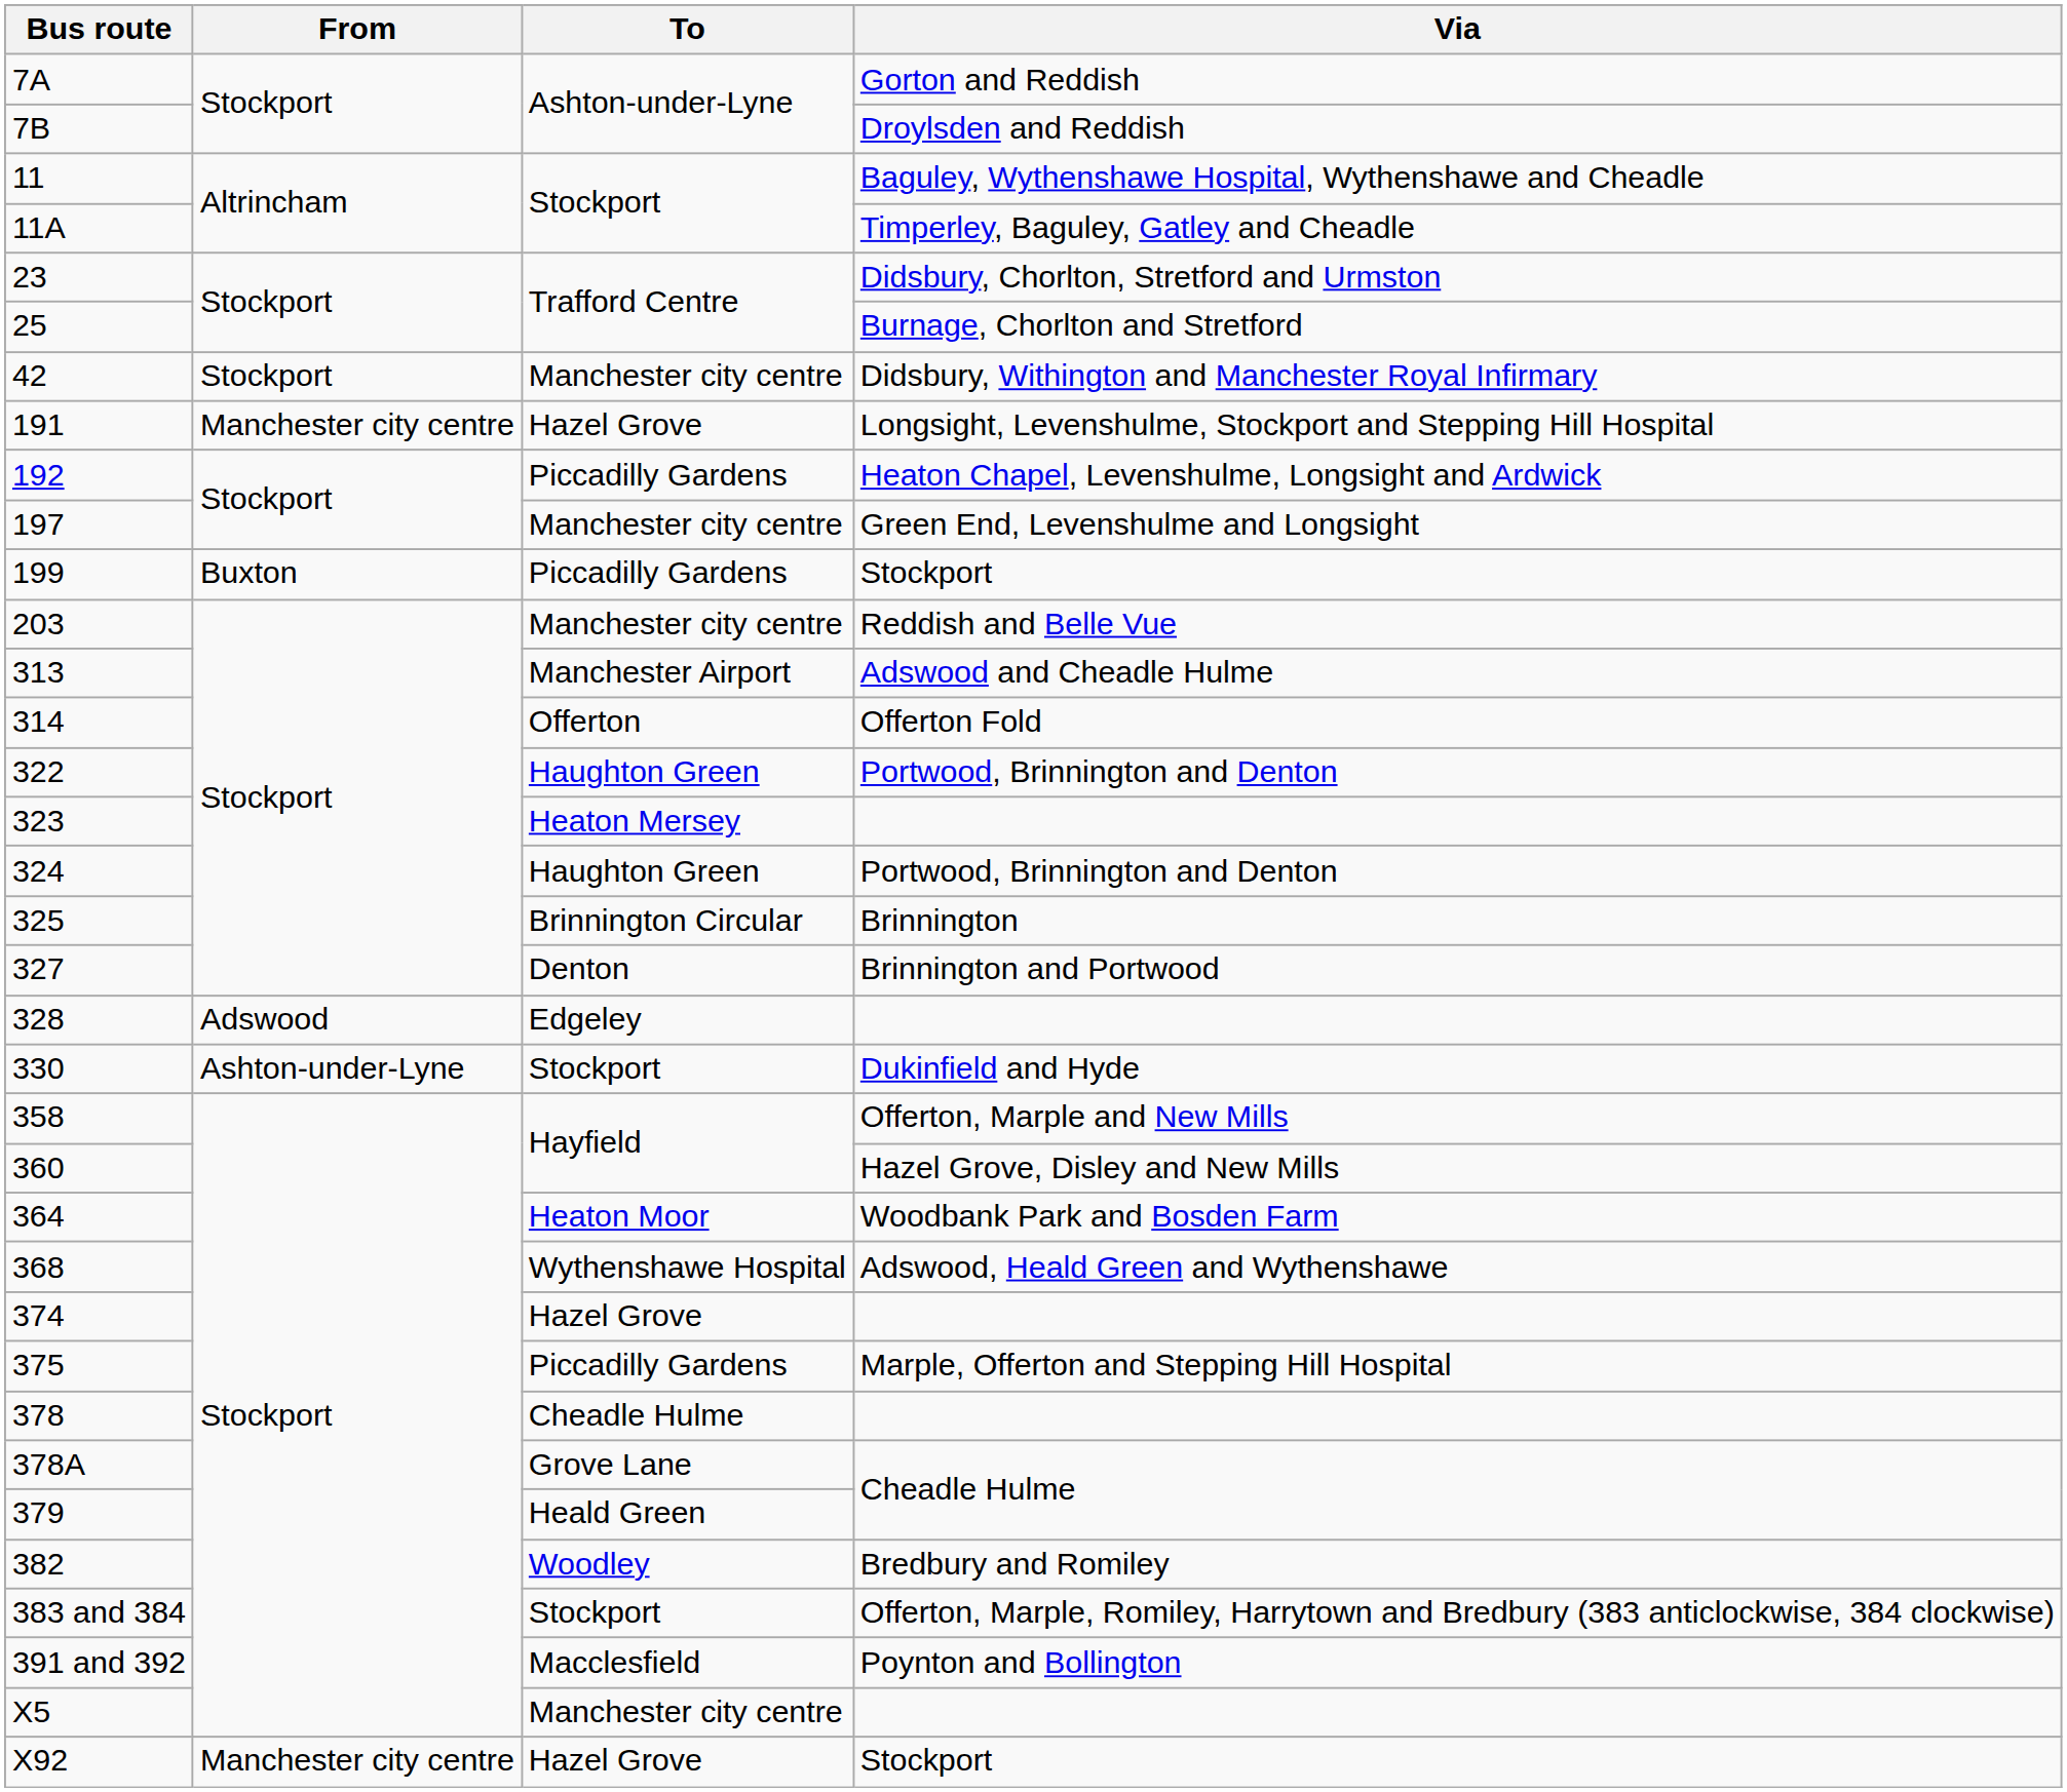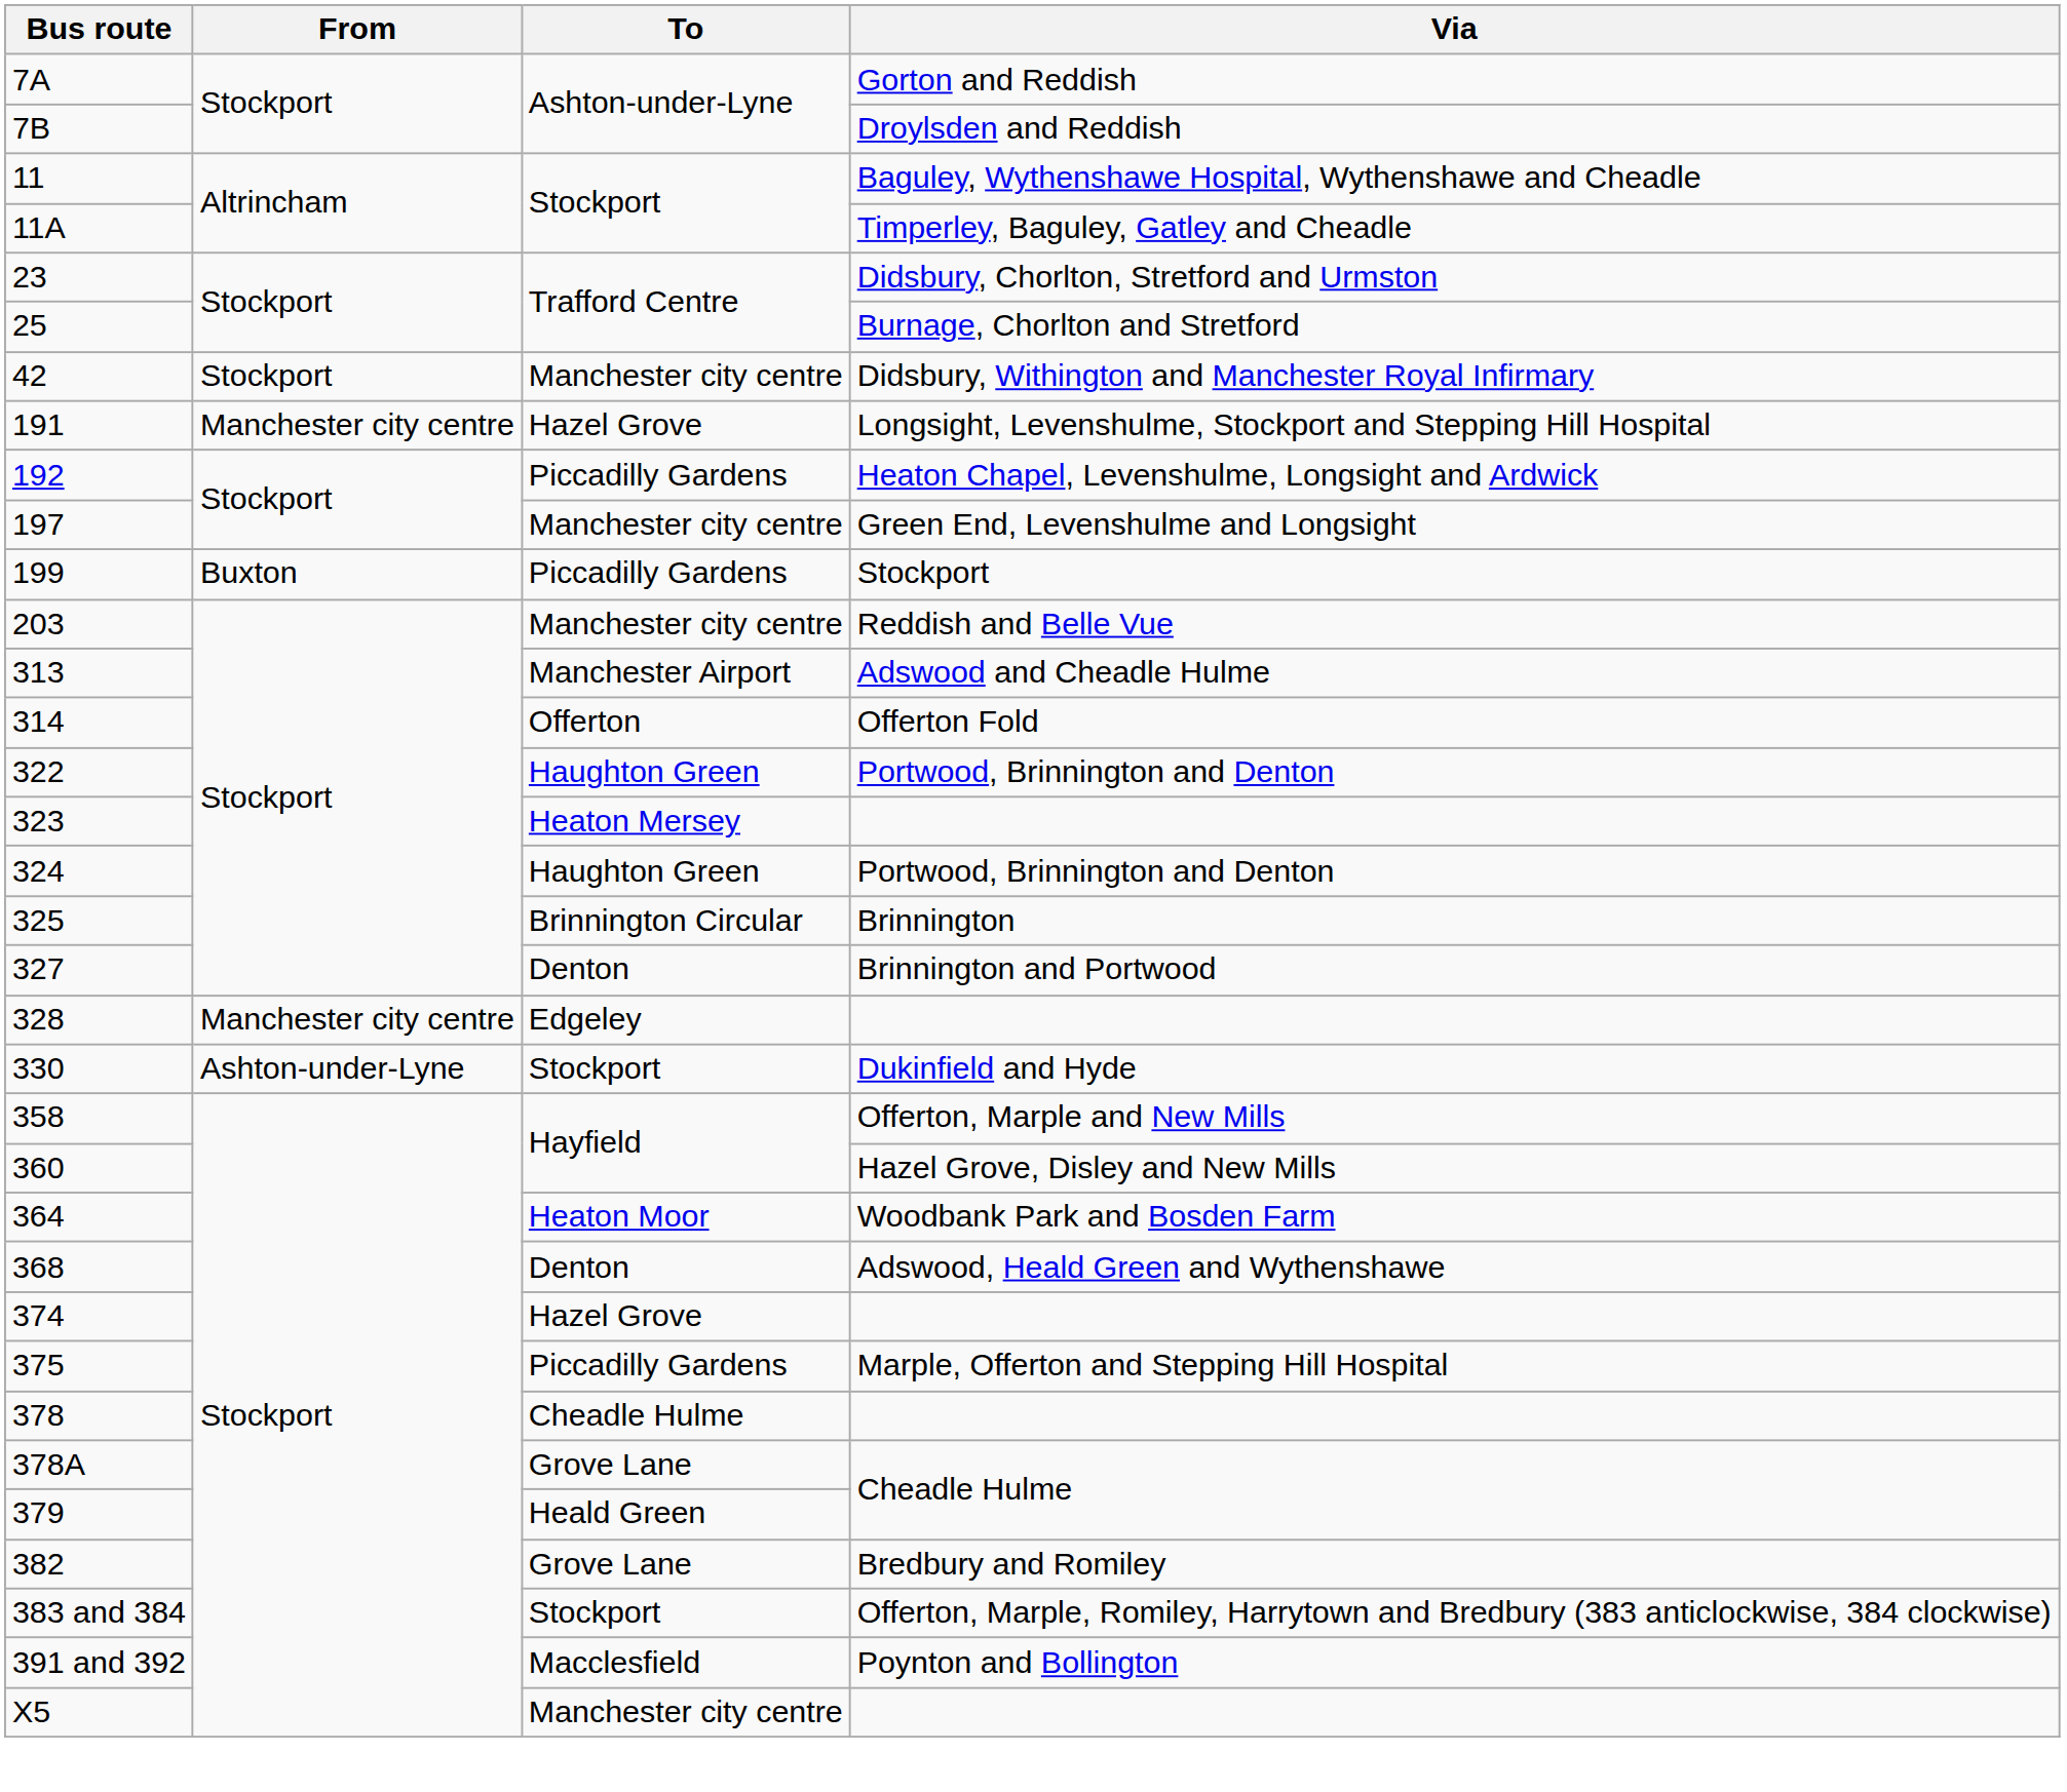328 | From: Adswood -> Manchester city centre
368 | To: Wythenshawe Hospital -> Denton
382 | To: Woodley -> Grove Lane
- row: X92 | Manchester city centre | Hazel Grove | Stockport
